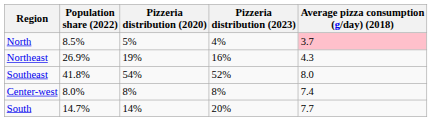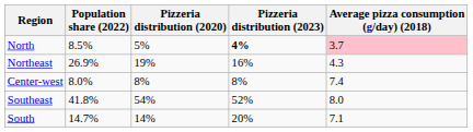North | Pizzeria distribution (2023): normal -> bold
rows swapped: Center-west <-> Southeast
South | Average pizza consumption (g/day) (2018): 7.7 -> 7.1
